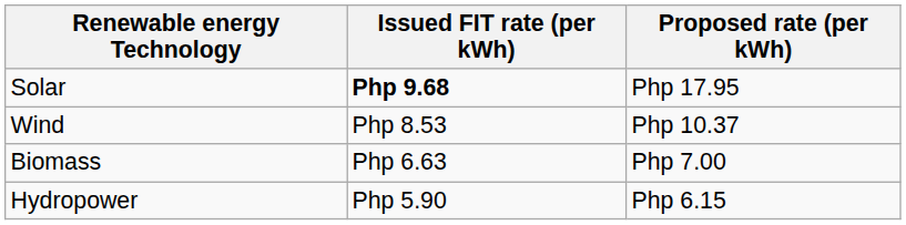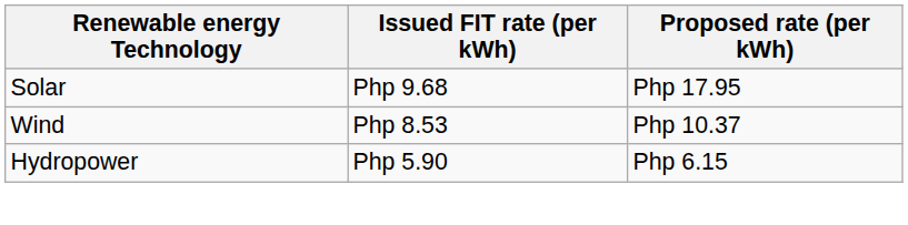Solar | Issued FIT rate (per kWh): bold -> normal
- row: Biomass | Php 6.63 | Php 7.00
